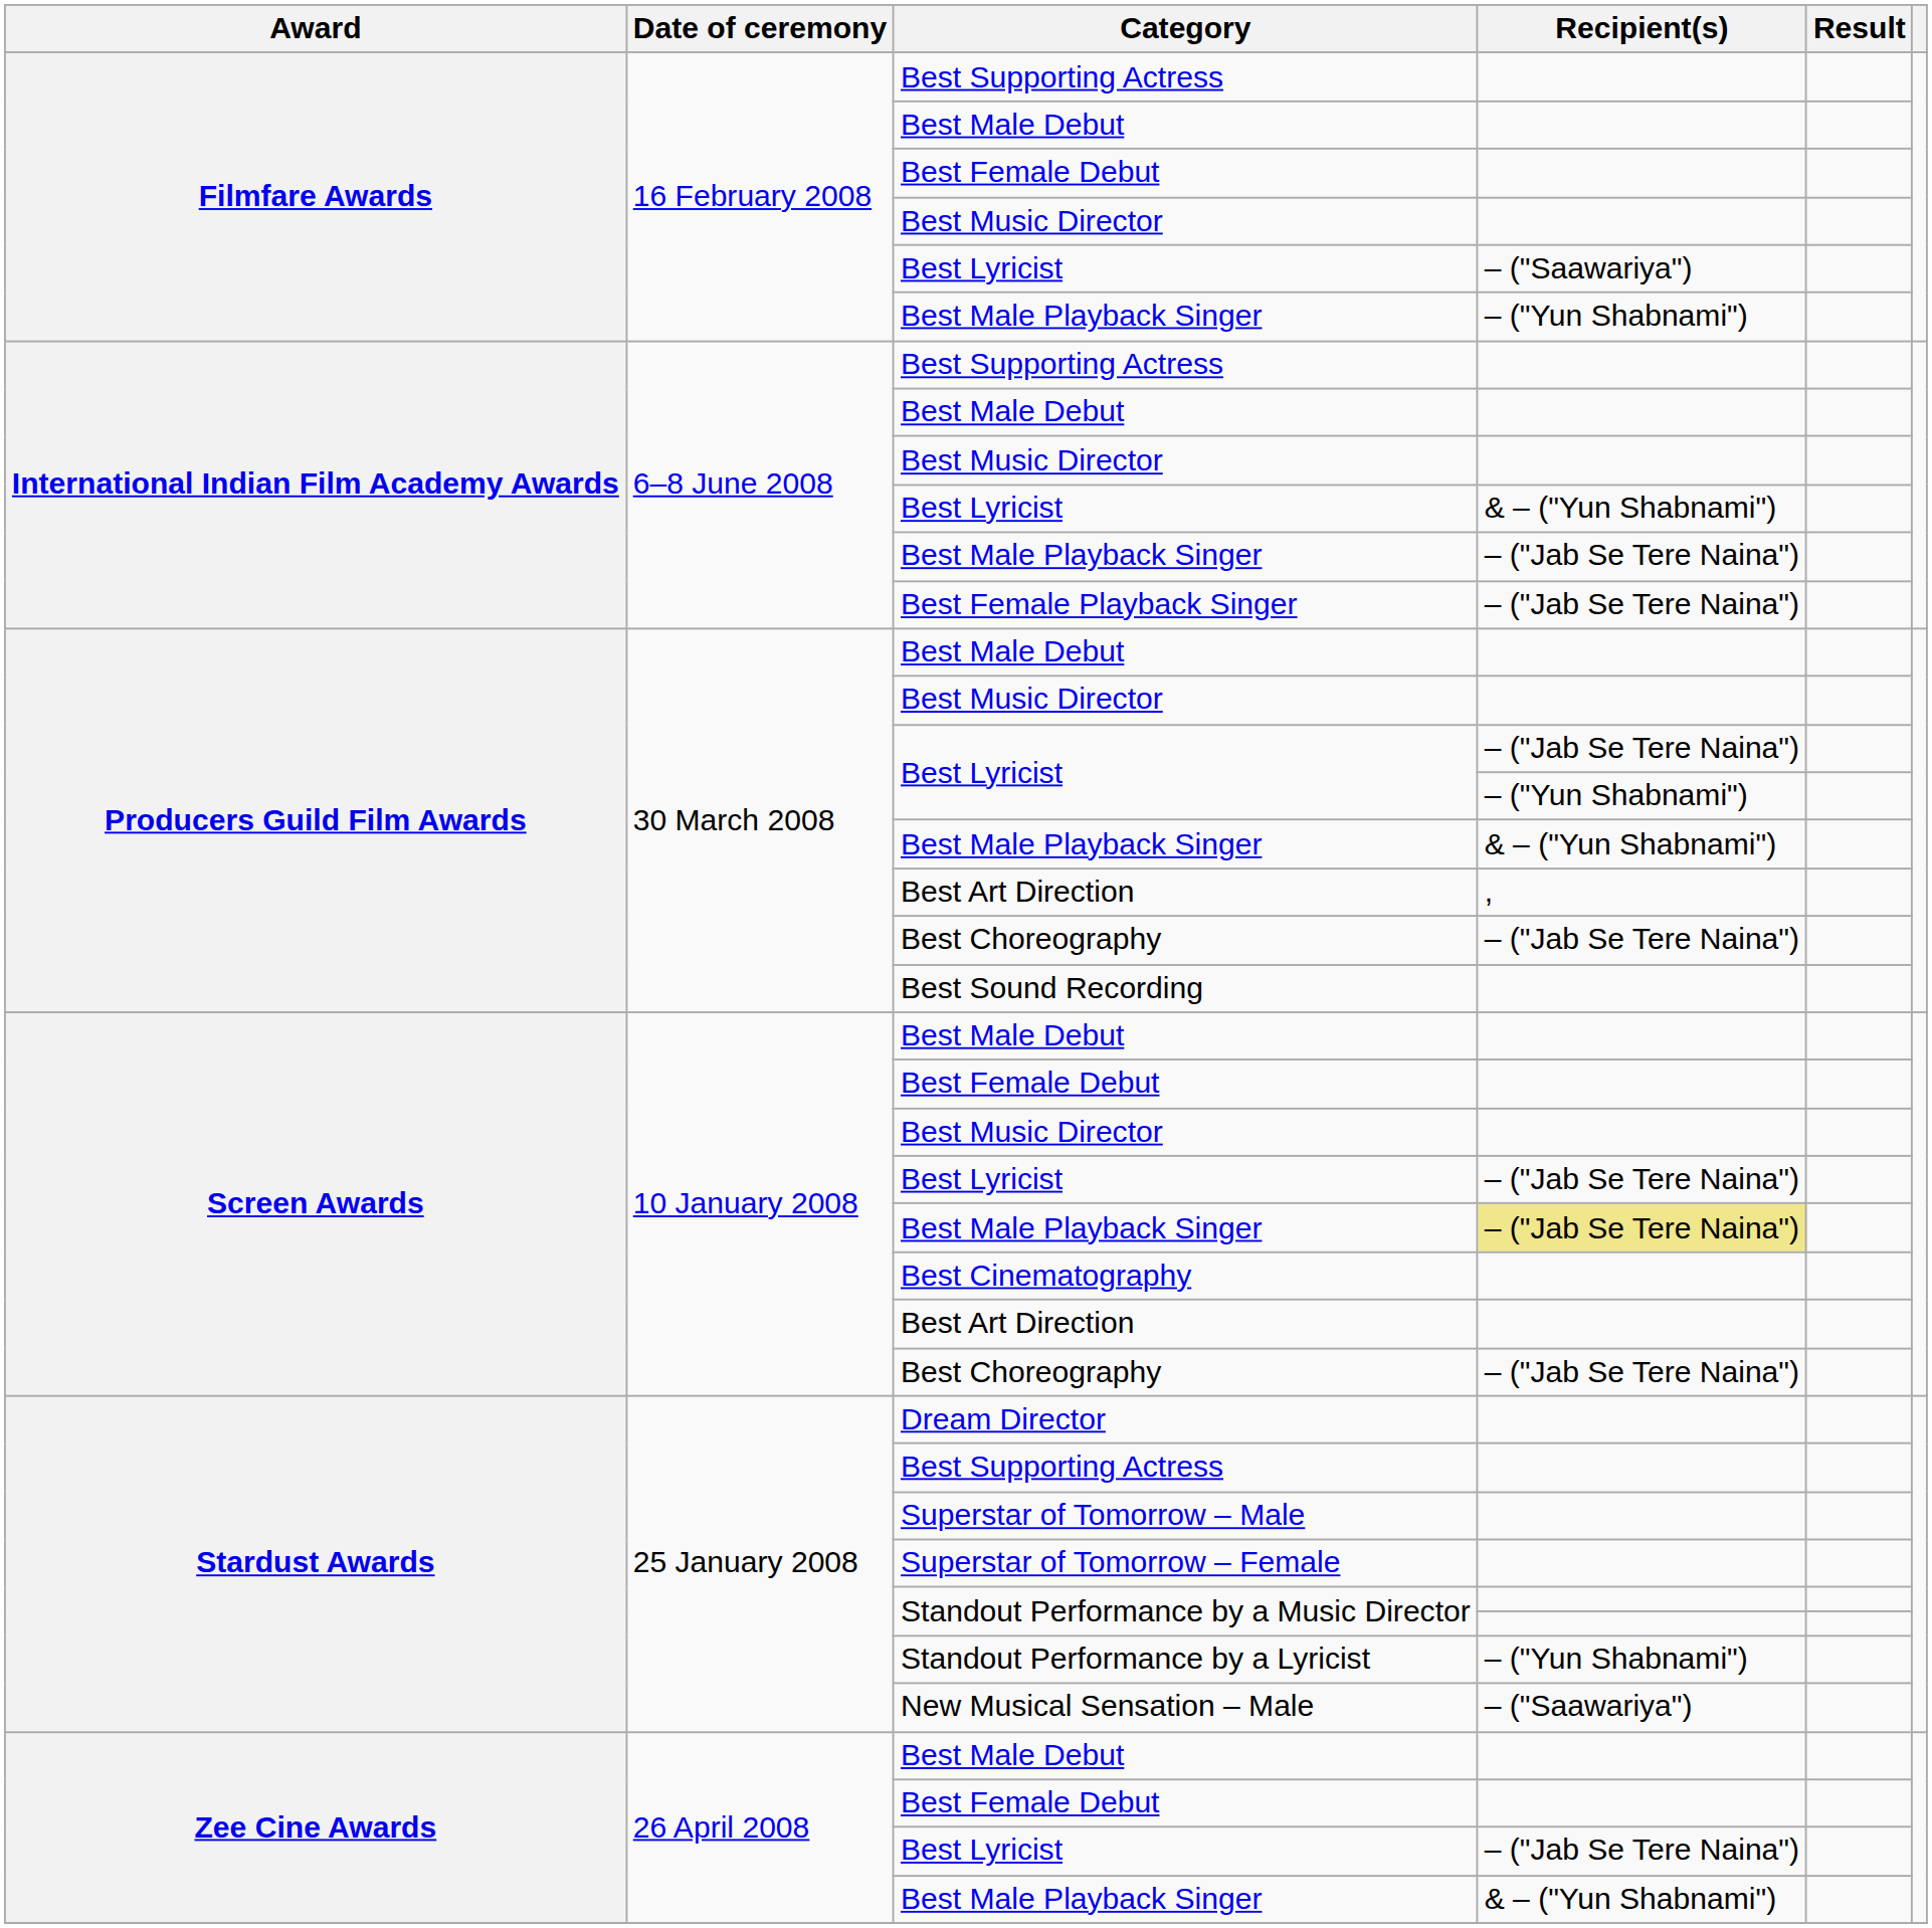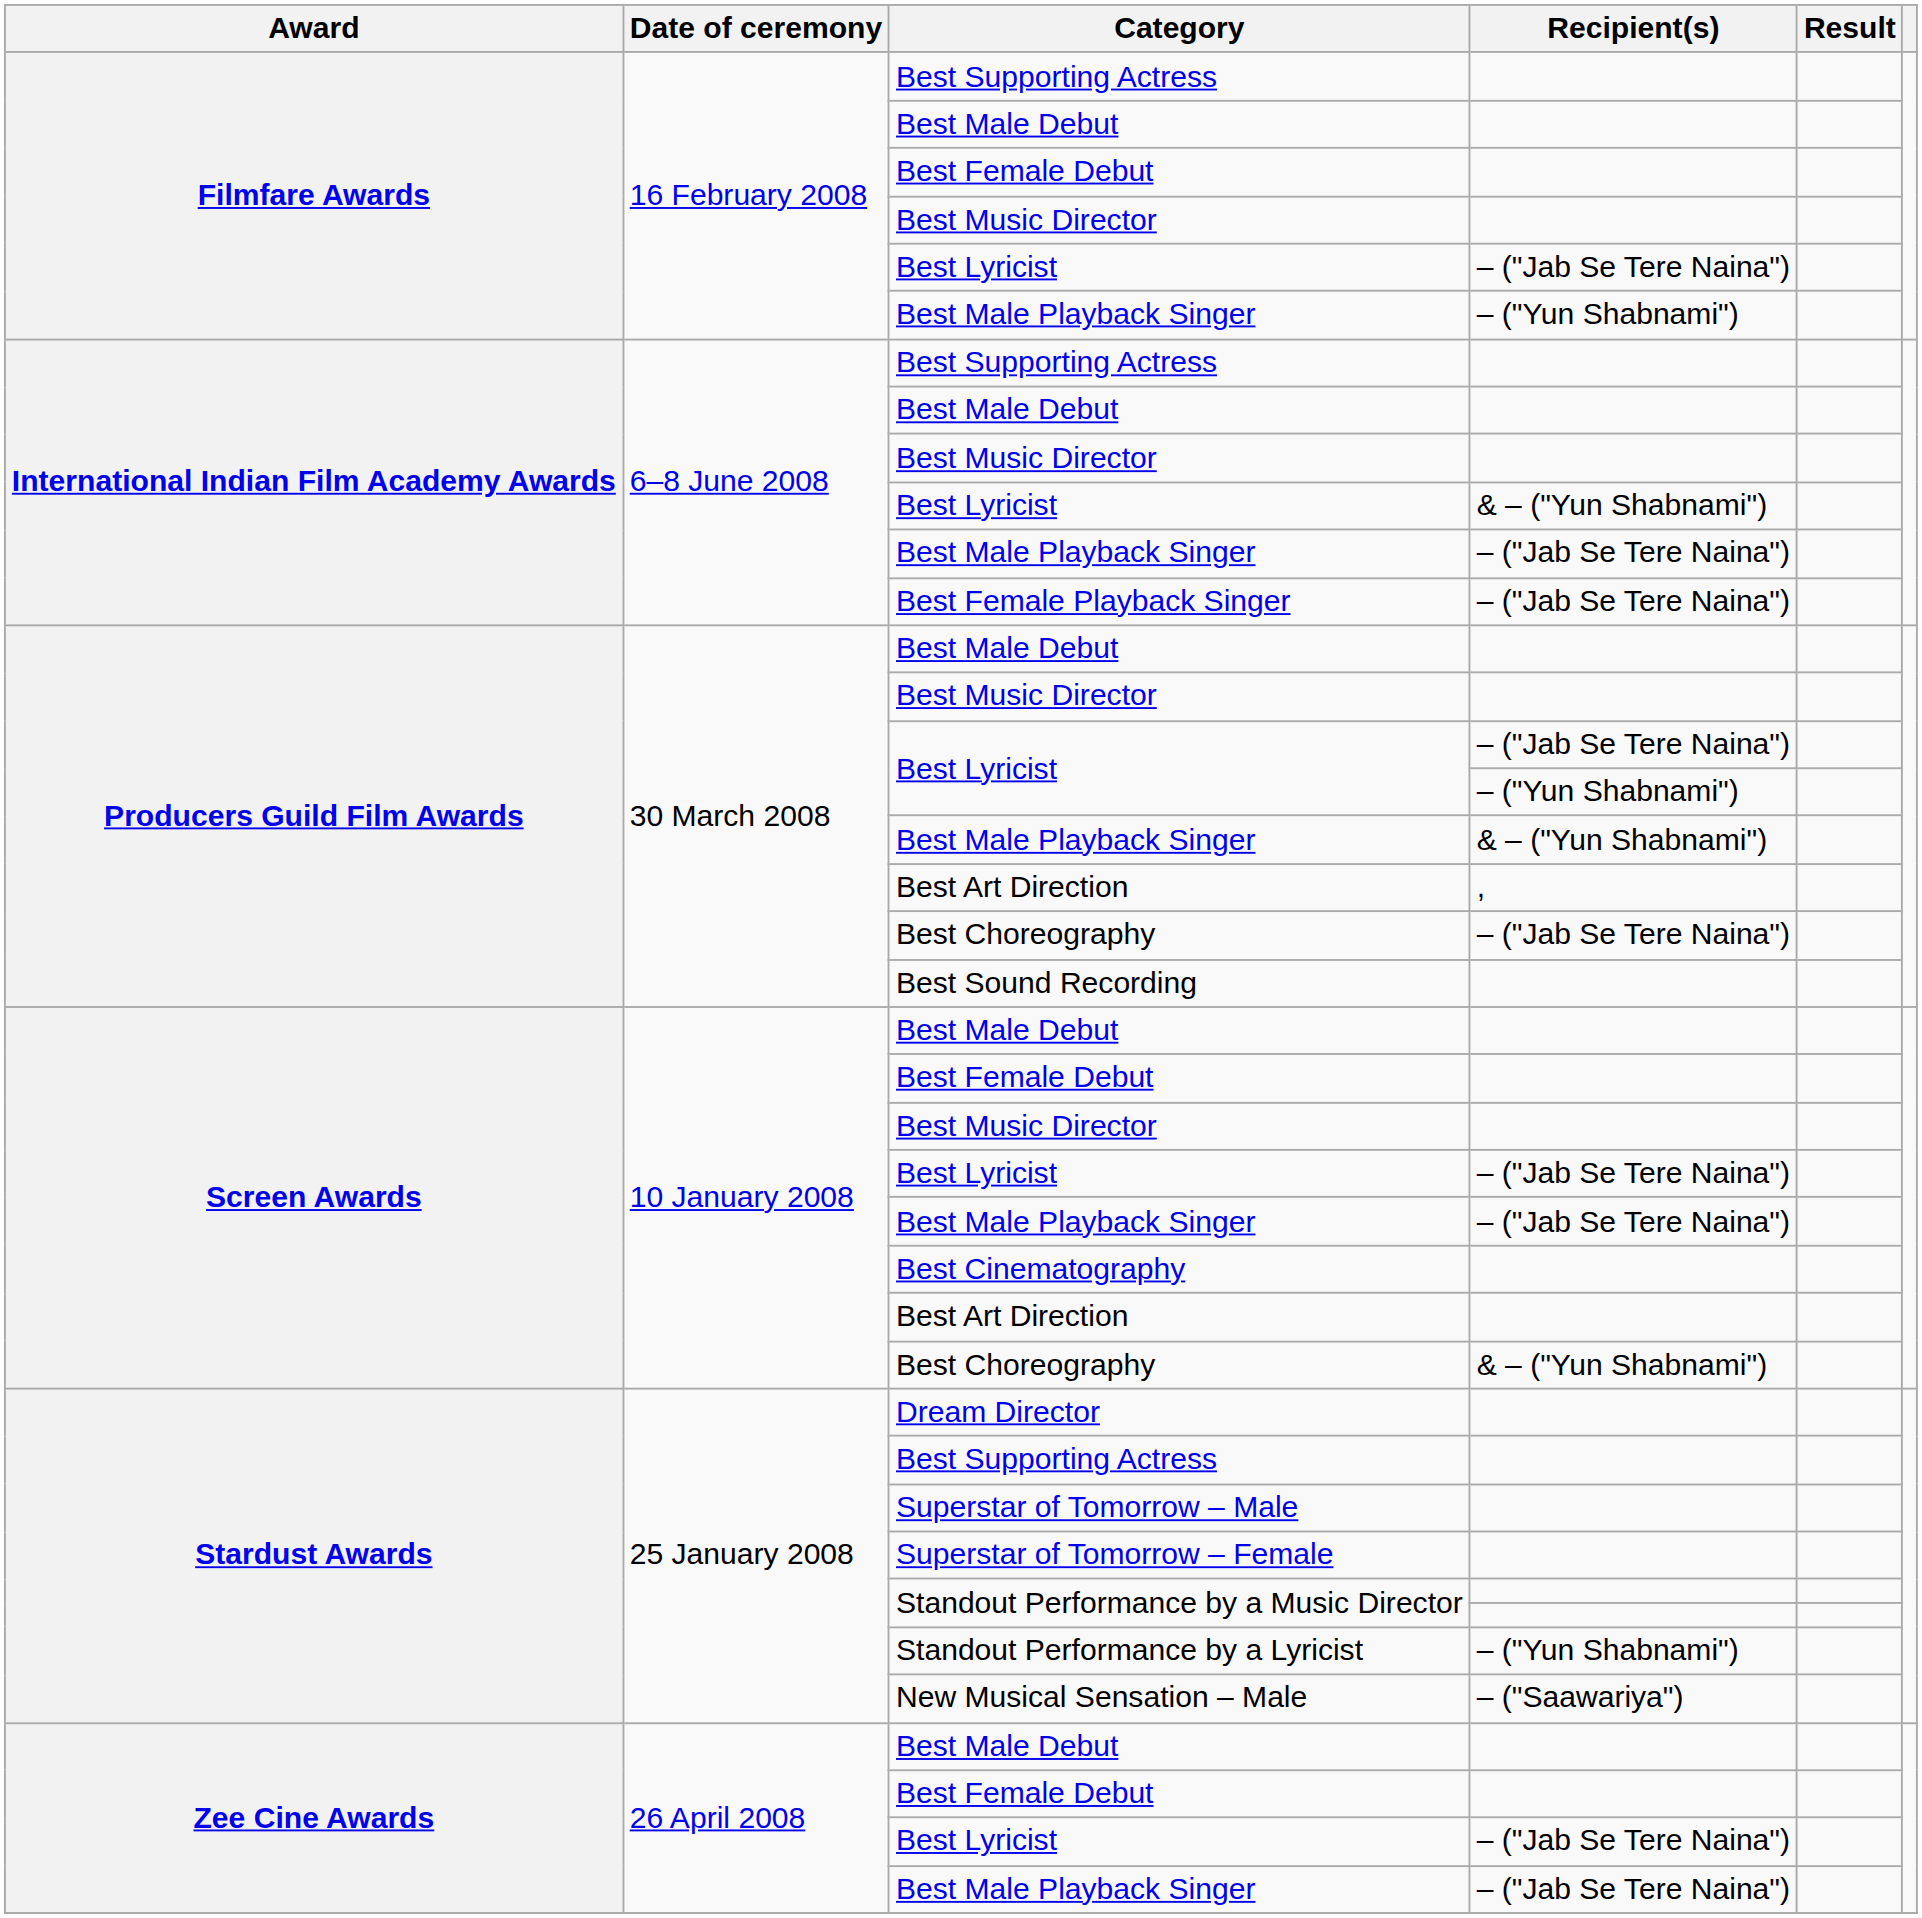Filmfare Awards / Best Lyricist | Recipient(s): – ("Saawariya") -> – ("Jab Se Tere Naina")
Screen Awards / Best Male Playback Singer | Recipient(s): khaki background -> no background
Screen Awards / Best Choreography | Recipient(s): – ("Jab Se Tere Naina") -> & – ("Yun Shabnami")
Zee Cine Awards / Best Male Playback Singer | Recipient(s): & – ("Yun Shabnami") -> – ("Jab Se Tere Naina")
